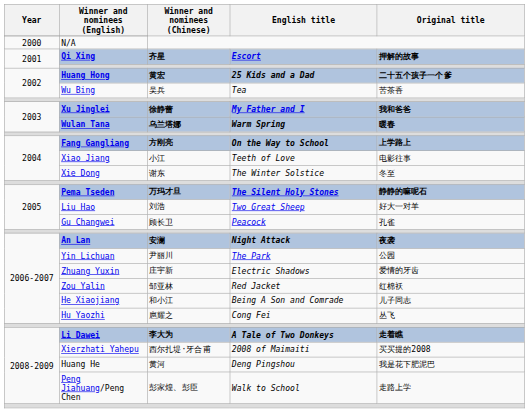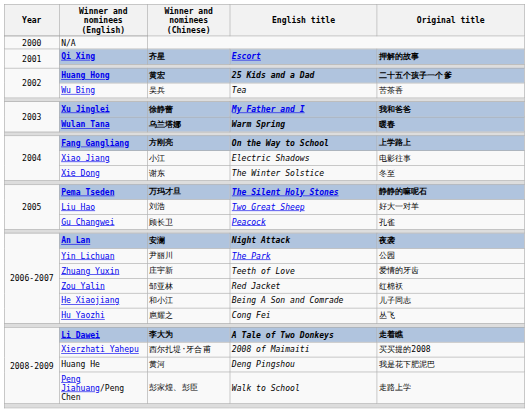Xiao Jiang | English title: Teeth of Love -> Electric Shadows
Zhuang Yuxin | English title: Electric Shadows -> Teeth of Love
